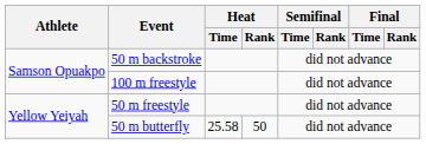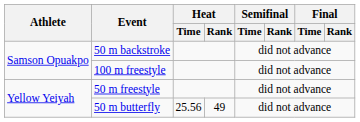50 m butterfly | Heat / Time: 25.58 -> 25.56
50 m butterfly | Heat / Rank: 50 -> 49
